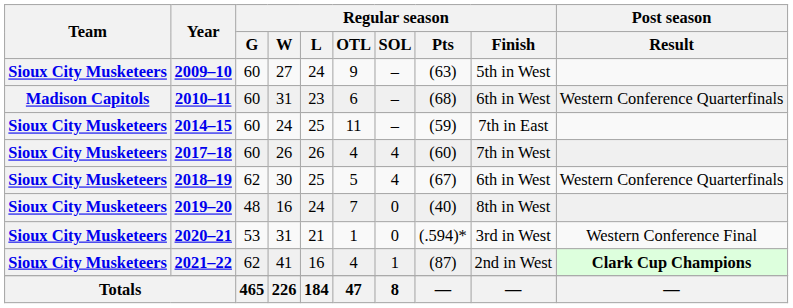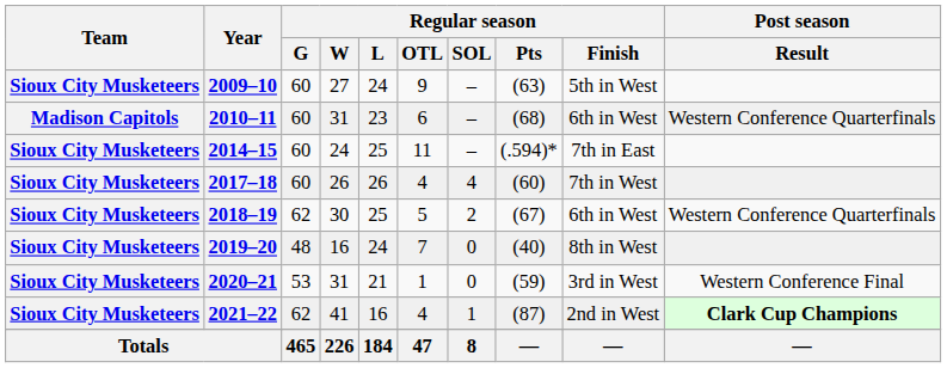2014–15 | Regular season / Pts: (59) -> (.594)*
2018–19 | Regular season / SOL: 4 -> 2
2020–21 | Regular season / Pts: (.594)* -> (59)
